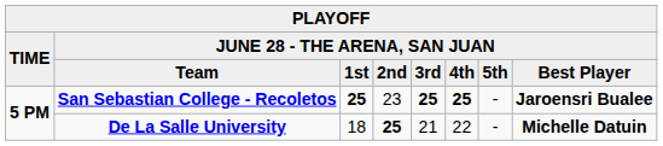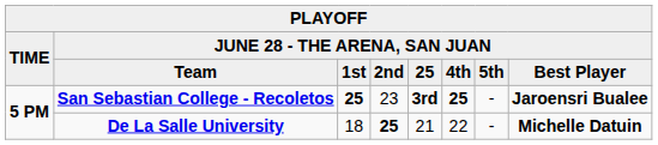Team | column 5: 3rd -> 25
San Sebastian College - Recoletos | column 5: 25 -> 3rd
